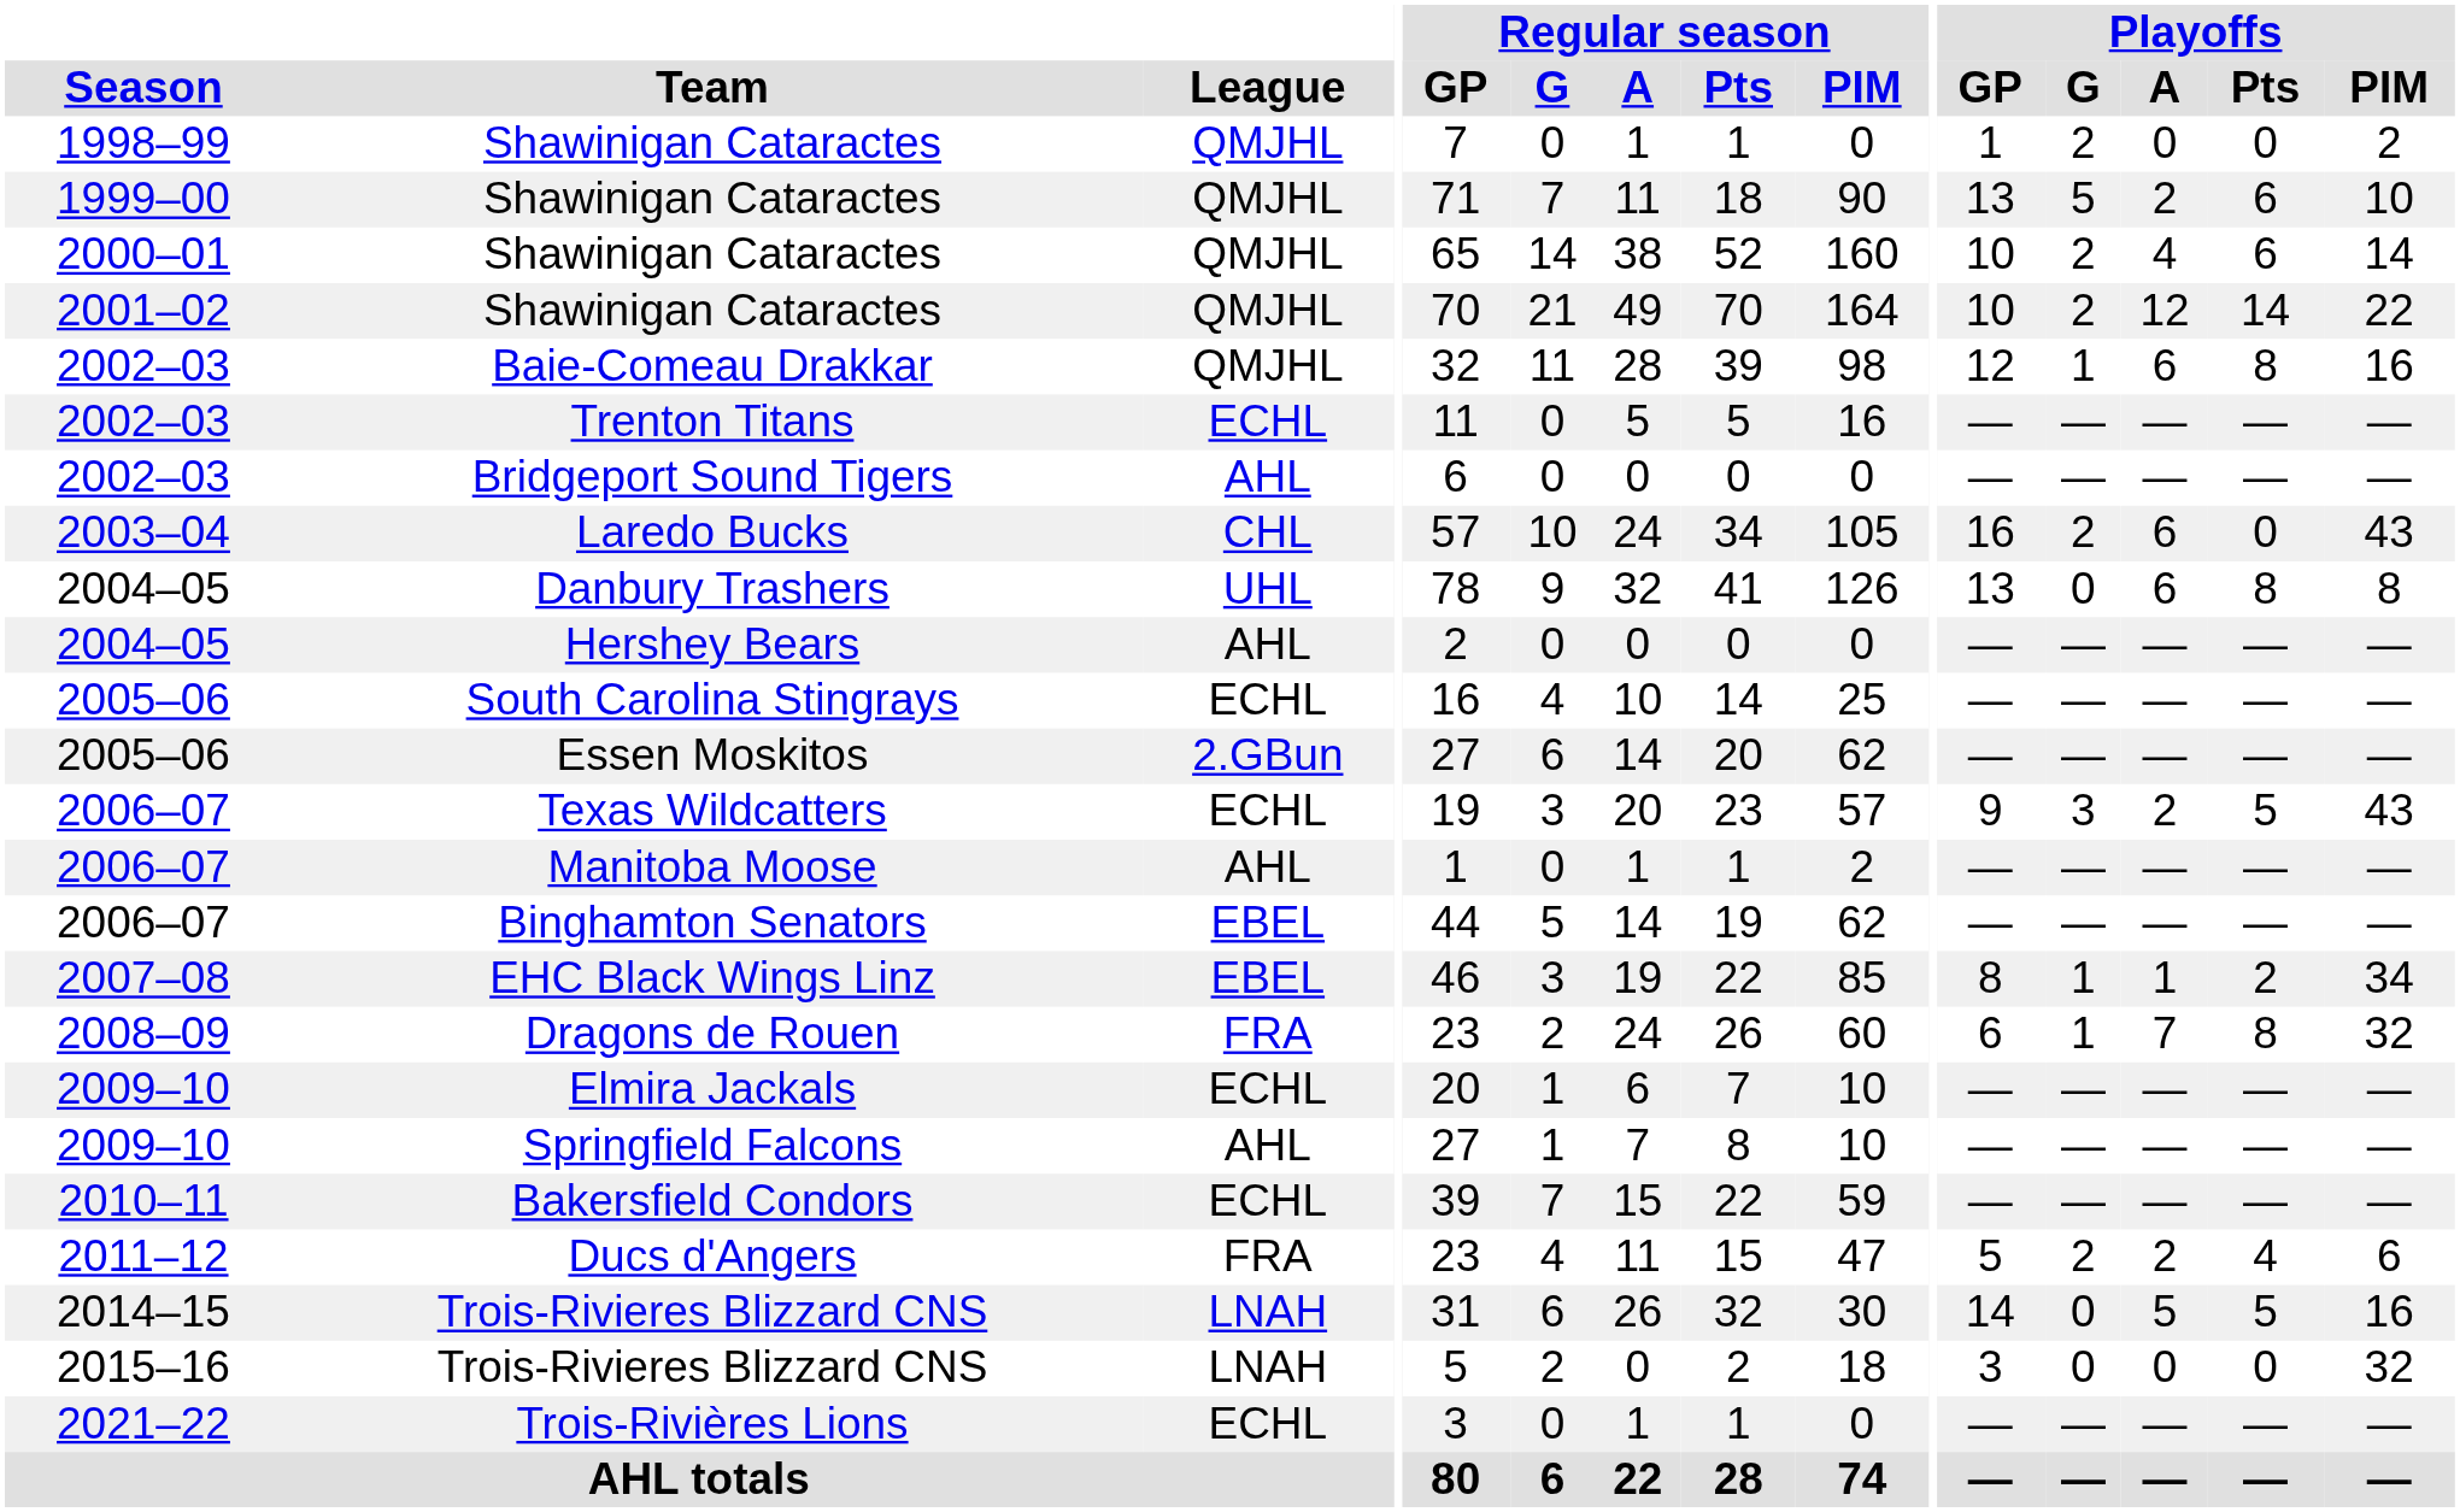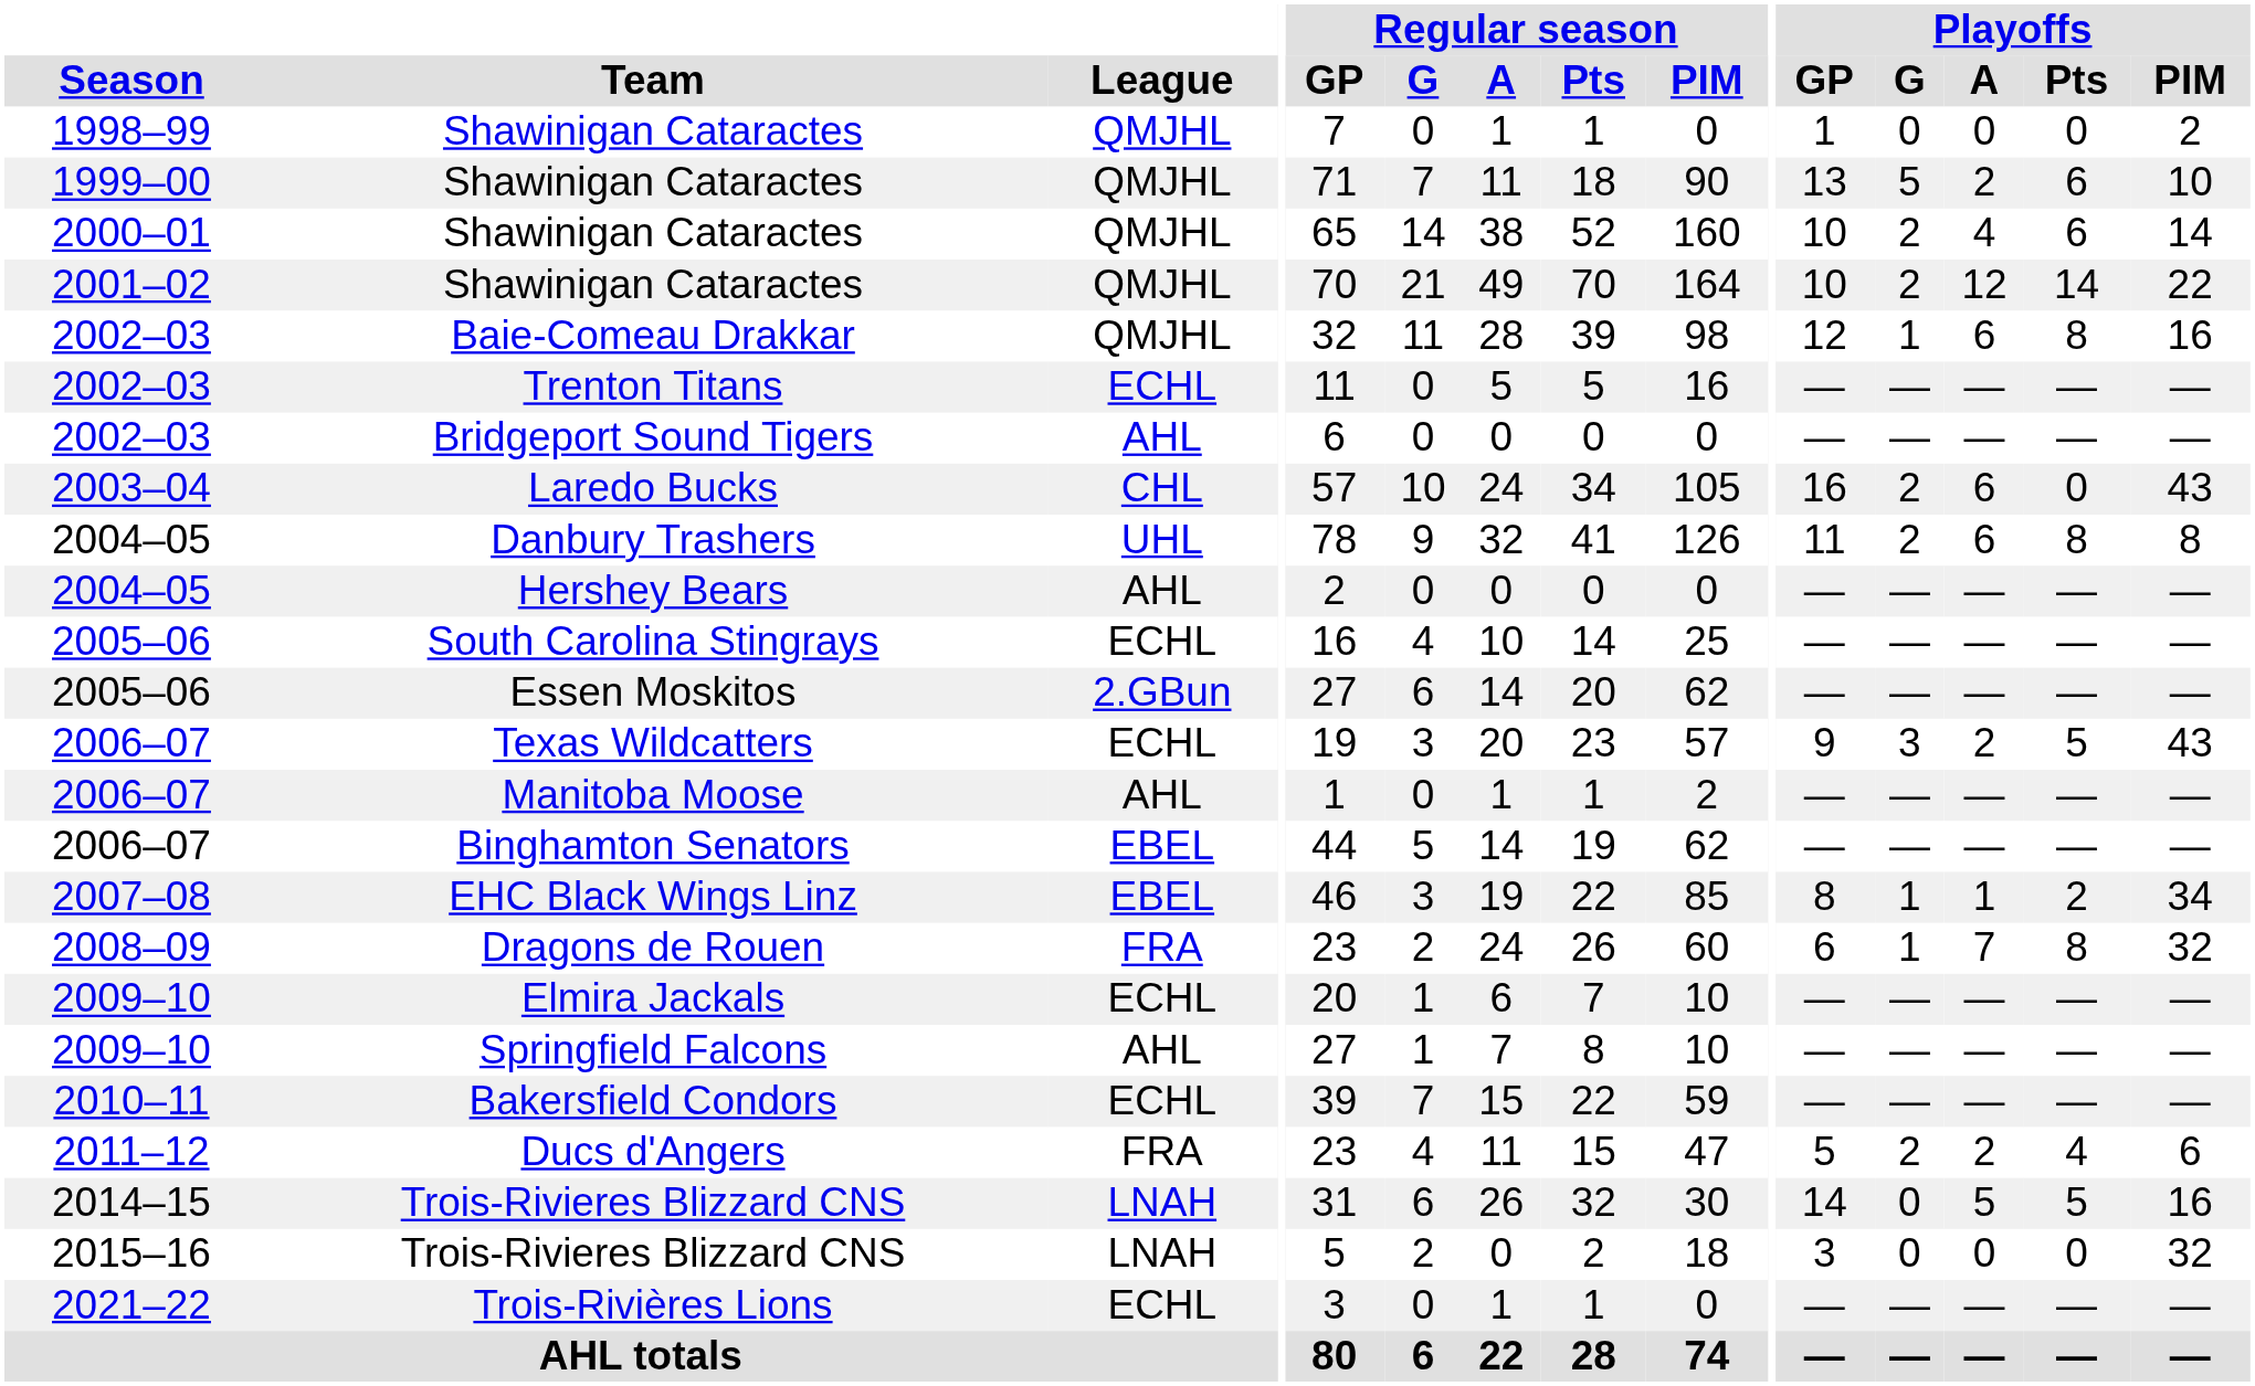1998–99 / Shawinigan Cataractes | Playoffs / G: 2 -> 0
Danbury Trashers | Playoffs / GP: 13 -> 11
Danbury Trashers | Playoffs / G: 0 -> 2
